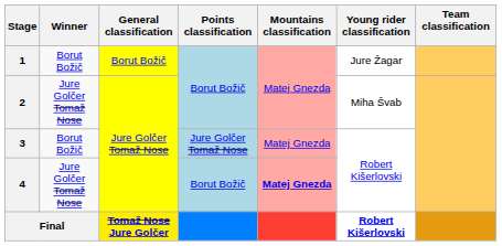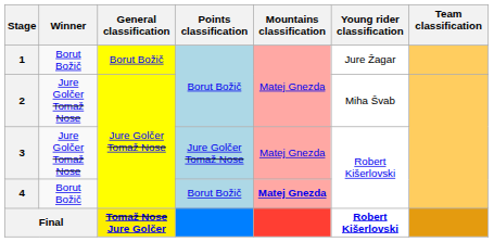3 | Winner: Borut Božič -> Jure Golčer Tomaž Nose
4 | Winner: Jure Golčer Tomaž Nose -> Borut Božič
